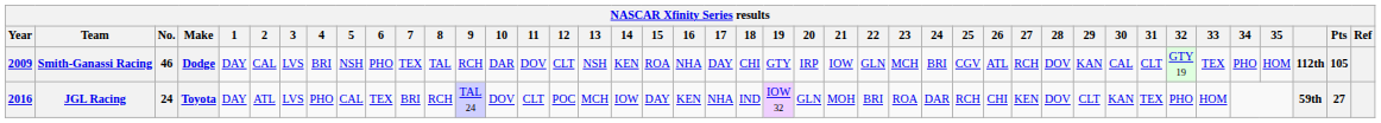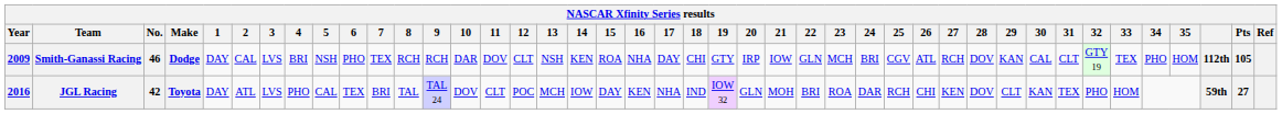Smith-Ganassi Racing | 8: TAL -> RCH
JGL Racing | No.: 24 -> 42
JGL Racing | 8: RCH -> TAL
